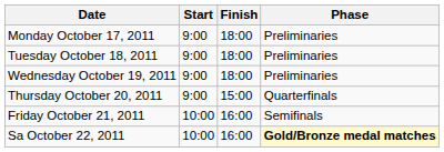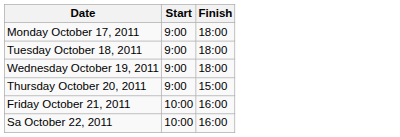- column: Phase | Preliminaries | Preliminaries | Preliminaries | Quarterfinals | Semifinals | Gold/Bronze medal matches
